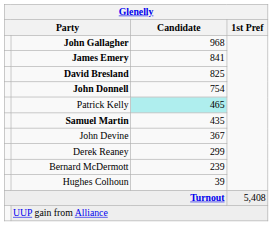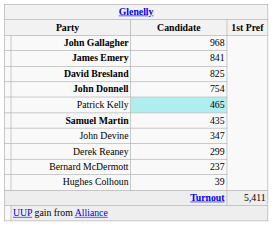John Devine | Candidate: 367 -> 347
Bernard McDermott | Candidate: 239 -> 237
Turnout | 1st Pref: 5,408 -> 5,411
